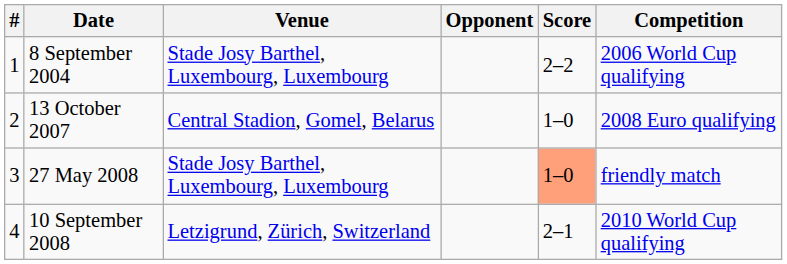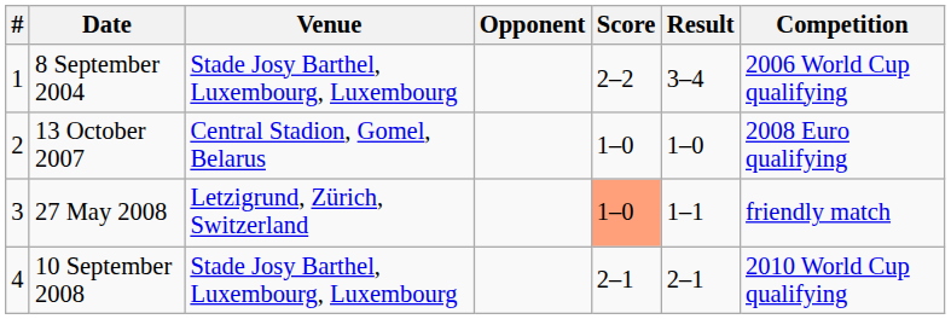+ column: Result | 3–4 | 1–0 | 1–1 | 2–1
27 May 2008 | Venue: Stade Josy Barthel, Luxembourg, Luxembourg -> Letzigrund, Zürich, Switzerland
10 September 2008 | Venue: Letzigrund, Zürich, Switzerland -> Stade Josy Barthel, Luxembourg, Luxembourg
